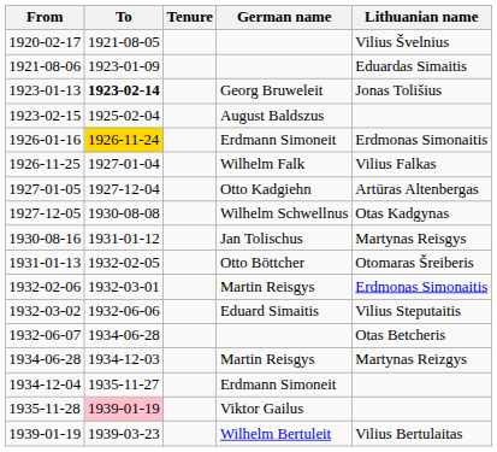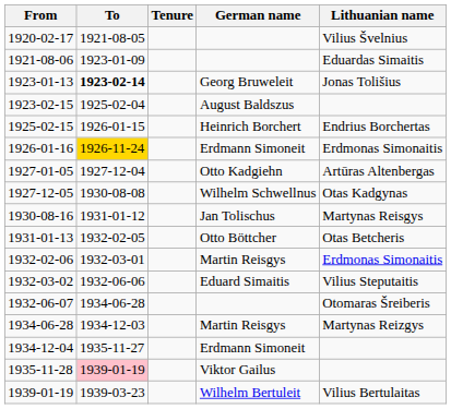+ row: 1925-02-15 | 1926-01-15 | Heinrich Borchert | Endrius Borchertas
- row: 1926-11-25 | 1927-01-04 | Wilhelm Falk | Vilius Falkas
1931-01-13 | Lithuanian name: Otomaras Šreiberis -> Otas Betcheris
1932-06-07 | Lithuanian name: Otas Betcheris -> Otomaras Šreiberis
